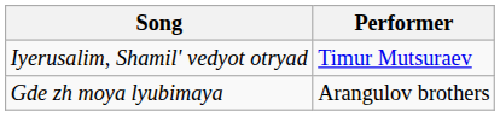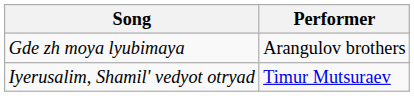rows swapped: Iyerusalim, Shamil' vedyot otryad <-> Gde zh moya lyubimaya
